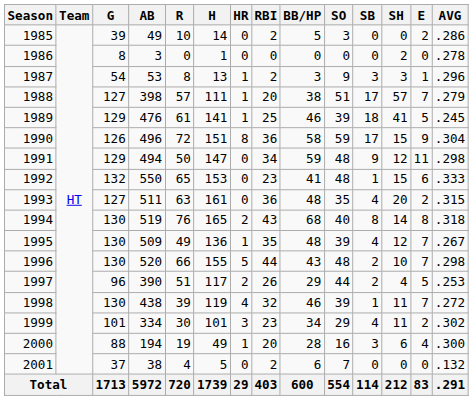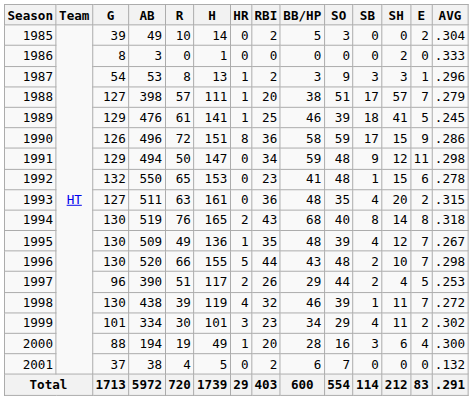1985 | AVG: .286 -> .304
1986 | AVG: .278 -> .333
1990 | AVG: .304 -> .286
1992 | AVG: .333 -> .278
